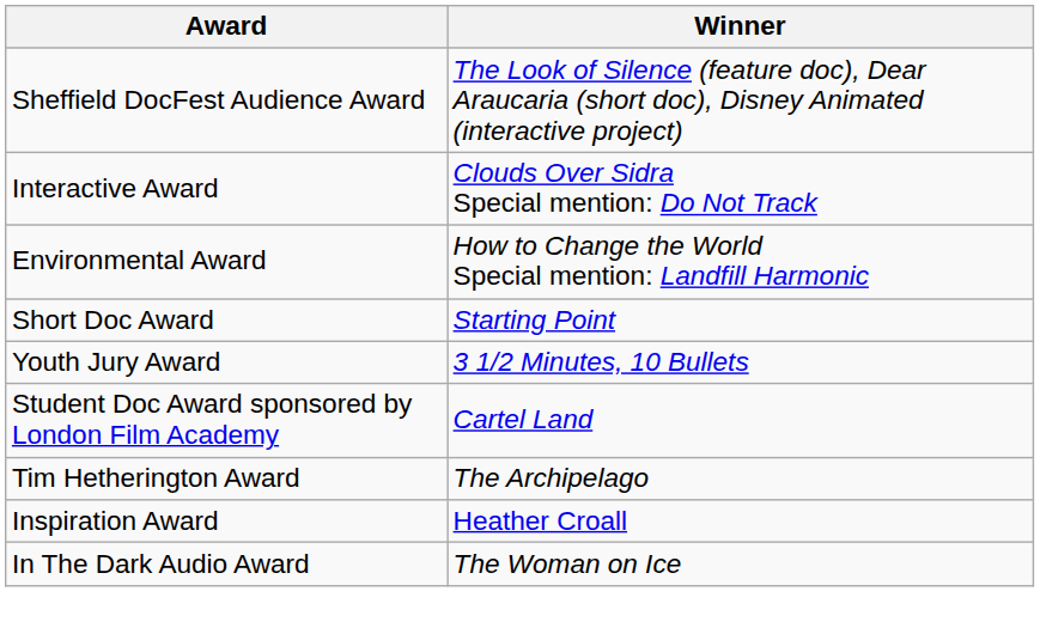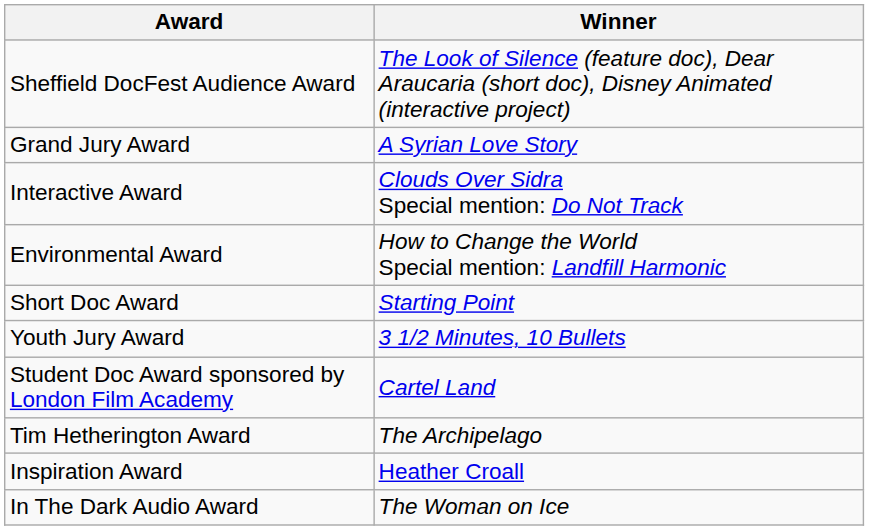+ row: Grand Jury Award | A Syrian Love Story
